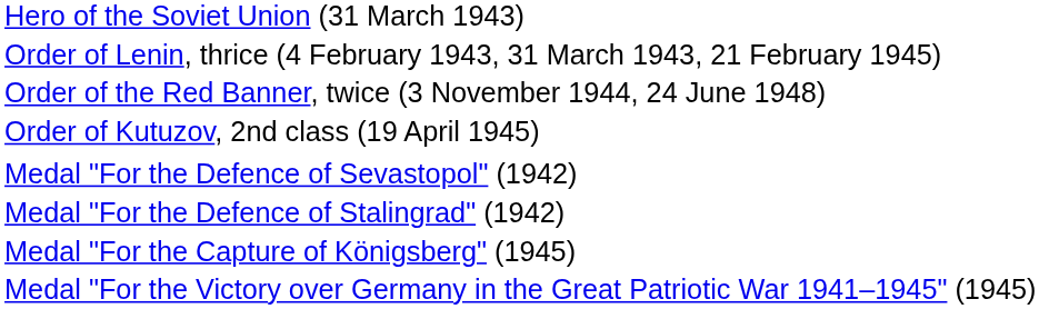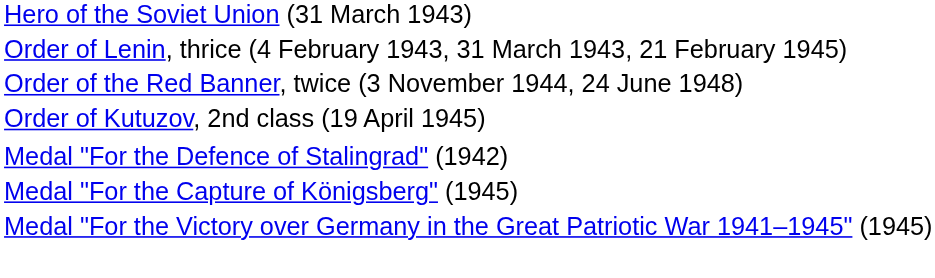- row: Medal "For the Defence of Sevastopol" (1942)
